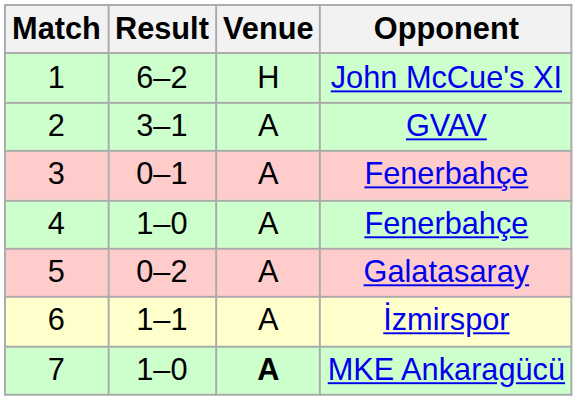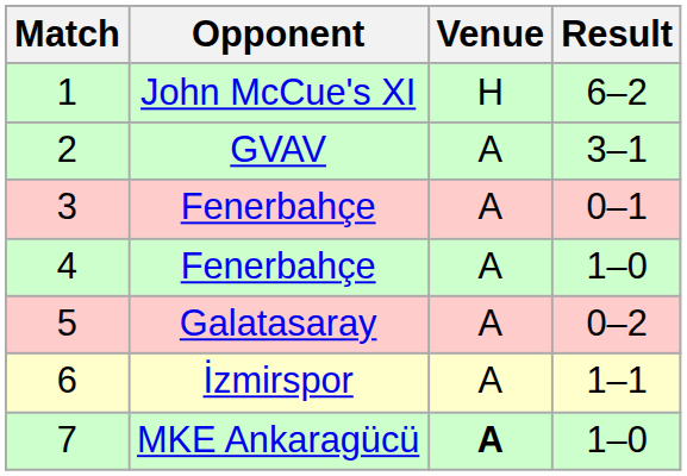columns swapped: Opponent <-> Result
